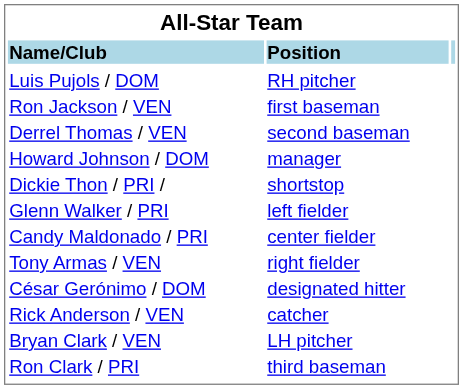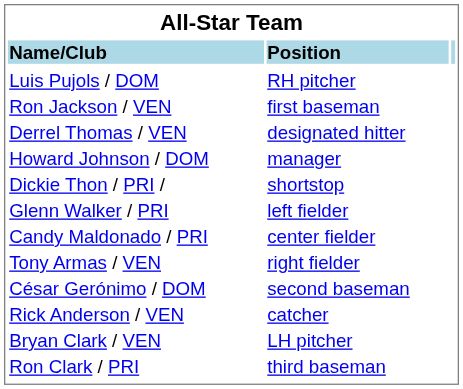Derrel Thomas / VEN | column 2: second baseman -> designated hitter
César Gerónimo / DOM | column 2: designated hitter -> second baseman
